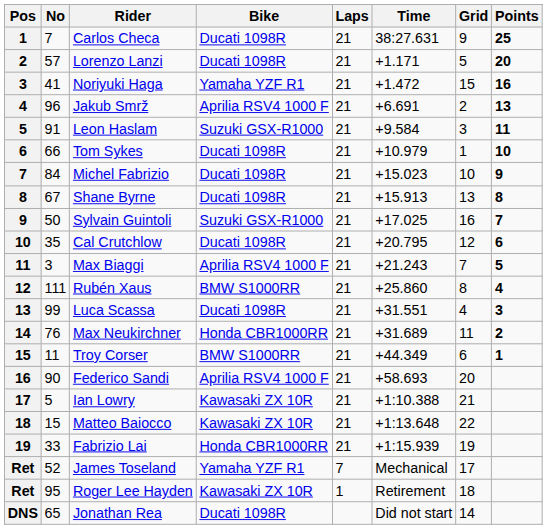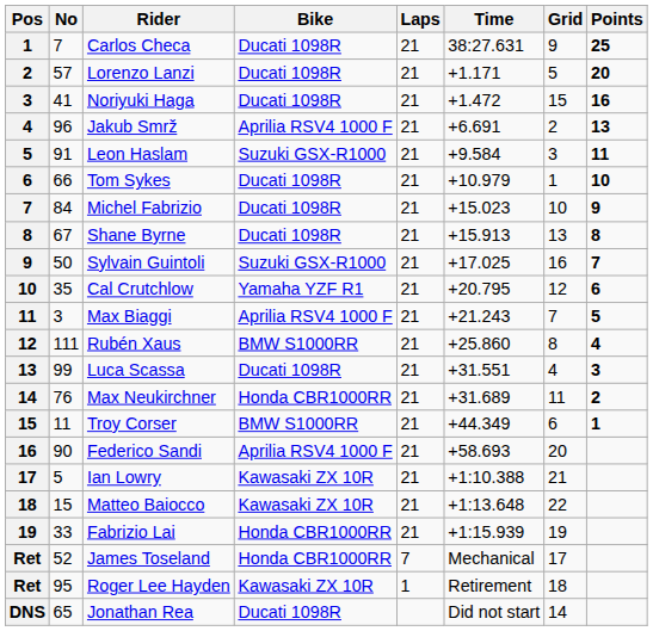Noriyuki Haga | Bike: Yamaha YZF R1 -> Ducati 1098R
Cal Crutchlow | Bike: Ducati 1098R -> Yamaha YZF R1
James Toseland | Bike: Yamaha YZF R1 -> Honda CBR1000RR
